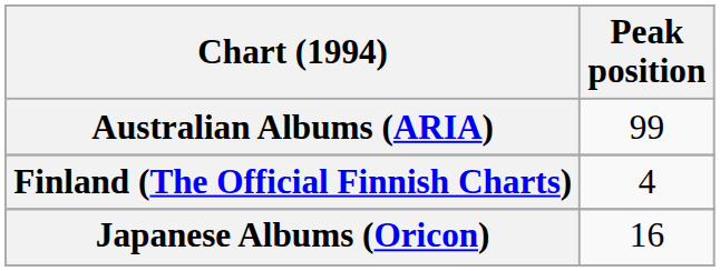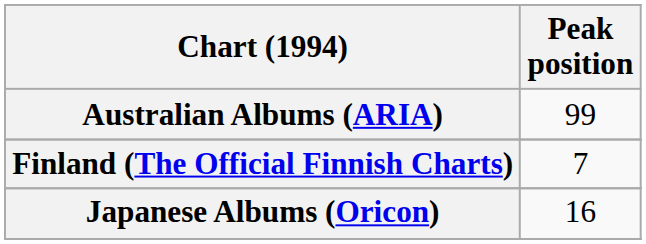Finland (The Official Finnish Charts) | Peak position: 4 -> 7
